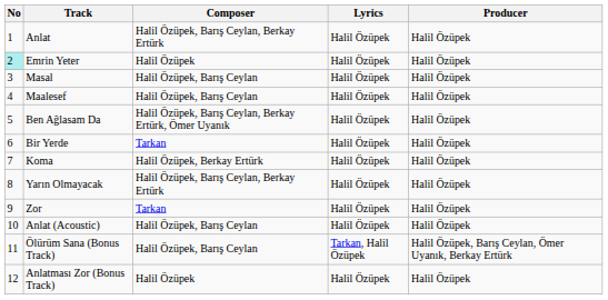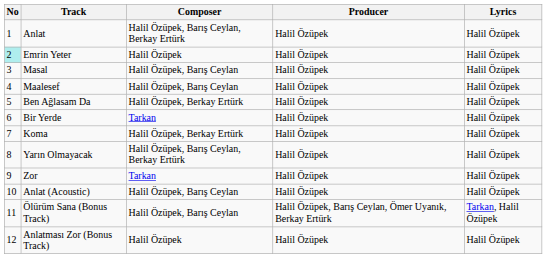columns swapped: Lyrics <-> Producer
Ben Ağlasam Da | Composer: Halil Özüpek, Barış Ceylan, Berkay Ertürk, Ömer Uyanık -> Halil Özüpek, Berkay Ertürk
